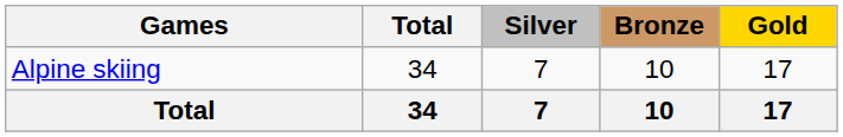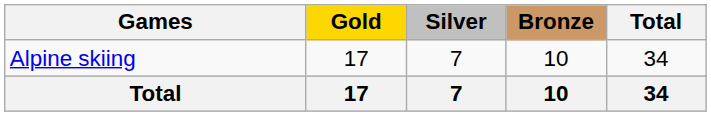columns swapped: Gold <-> Total
